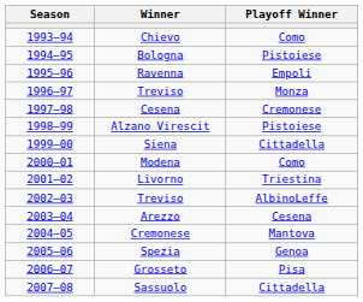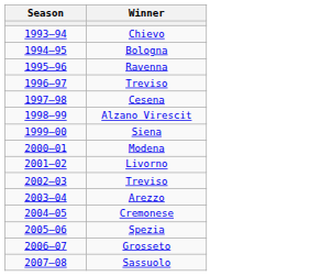- column: Playoff Winner | Como | Pistoiese | Empoli | Monza | Cremonese | Pistoiese | Cittadella | Como | Triestina | AlbinoLeffe | Cesena | Mantova | Genoa | Pisa | Cittadella
